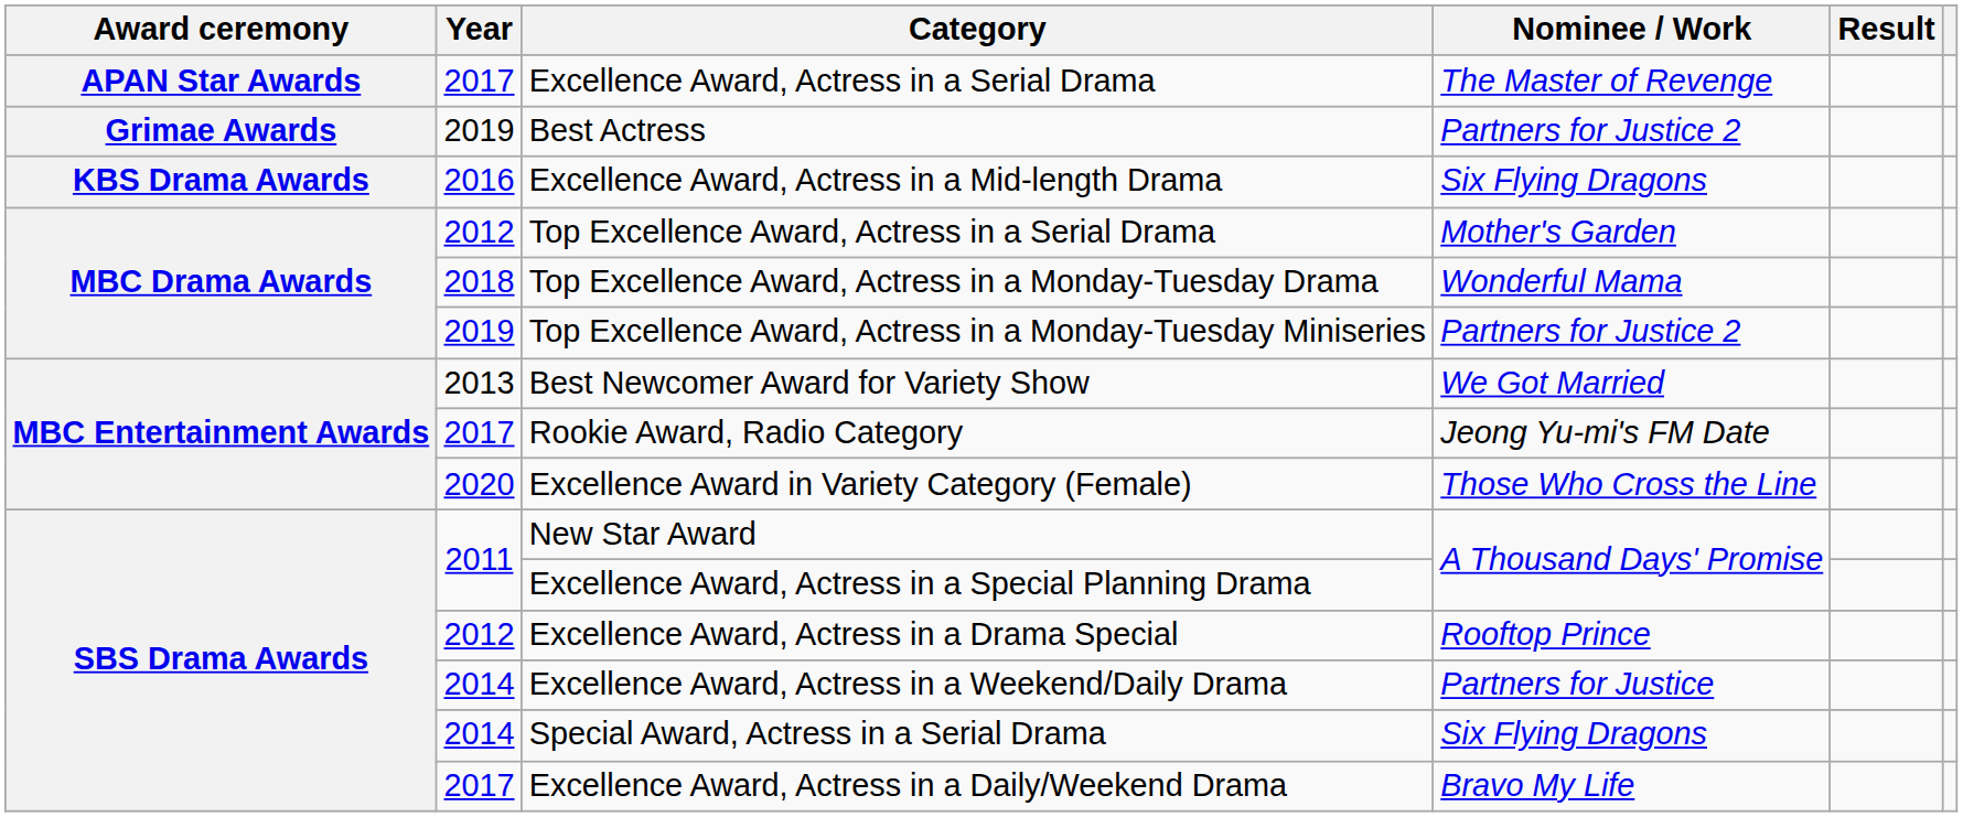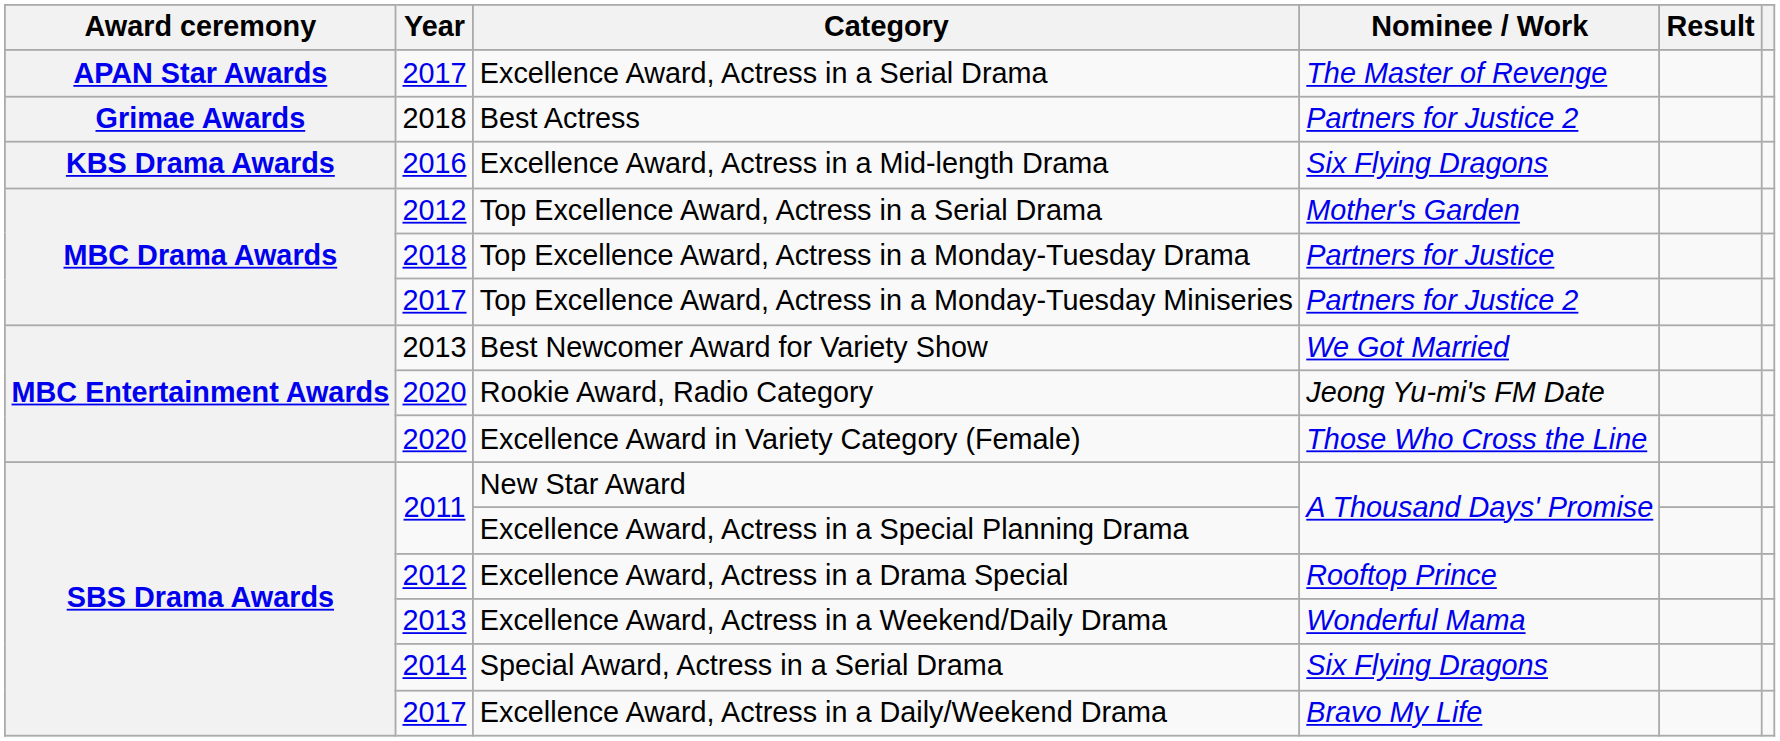Best Actress | Year: 2019 -> 2018
Top Excellence Award, Actress in a Monday-Tuesday Drama | Nominee / Work: Wonderful Mama -> Partners for Justice
Top Excellence Award, Actress in a Monday-Tuesday Miniseries | Year: 2019 -> 2017
Rookie Award, Radio Category | Year: 2017 -> 2020
Excellence Award, Actress in a Weekend/Daily Drama | Year: 2014 -> 2013
Excellence Award, Actress in a Weekend/Daily Drama | Nominee / Work: Partners for Justice -> Wonderful Mama
